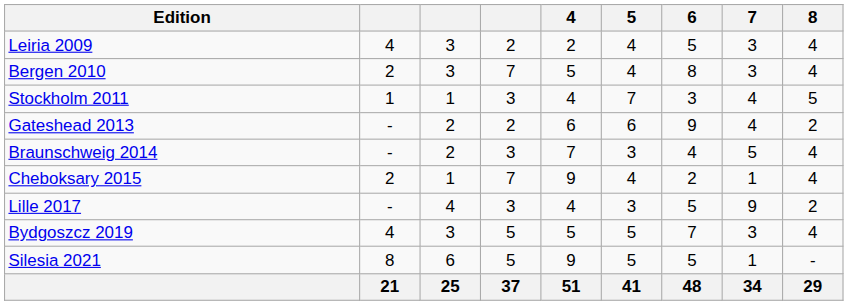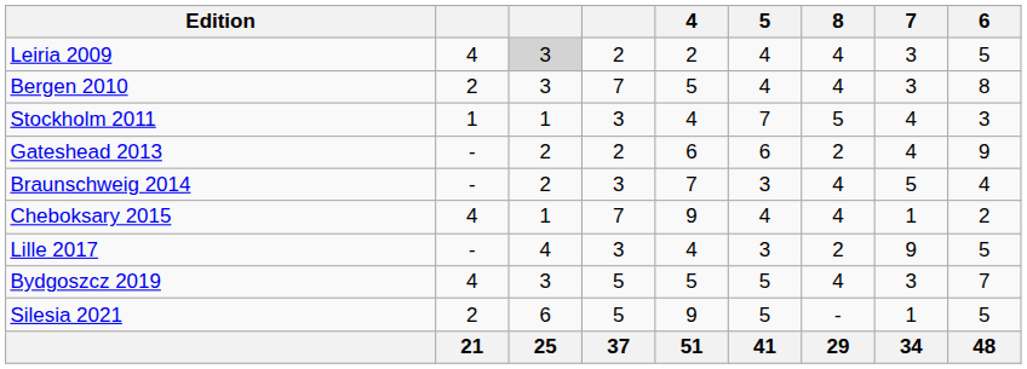columns swapped: 6 <-> 8
Leiria 2009 | column 3: no background -> lightgrey background
Cheboksary 2015 | column 2: 2 -> 4
Silesia 2021 | column 2: 8 -> 2
